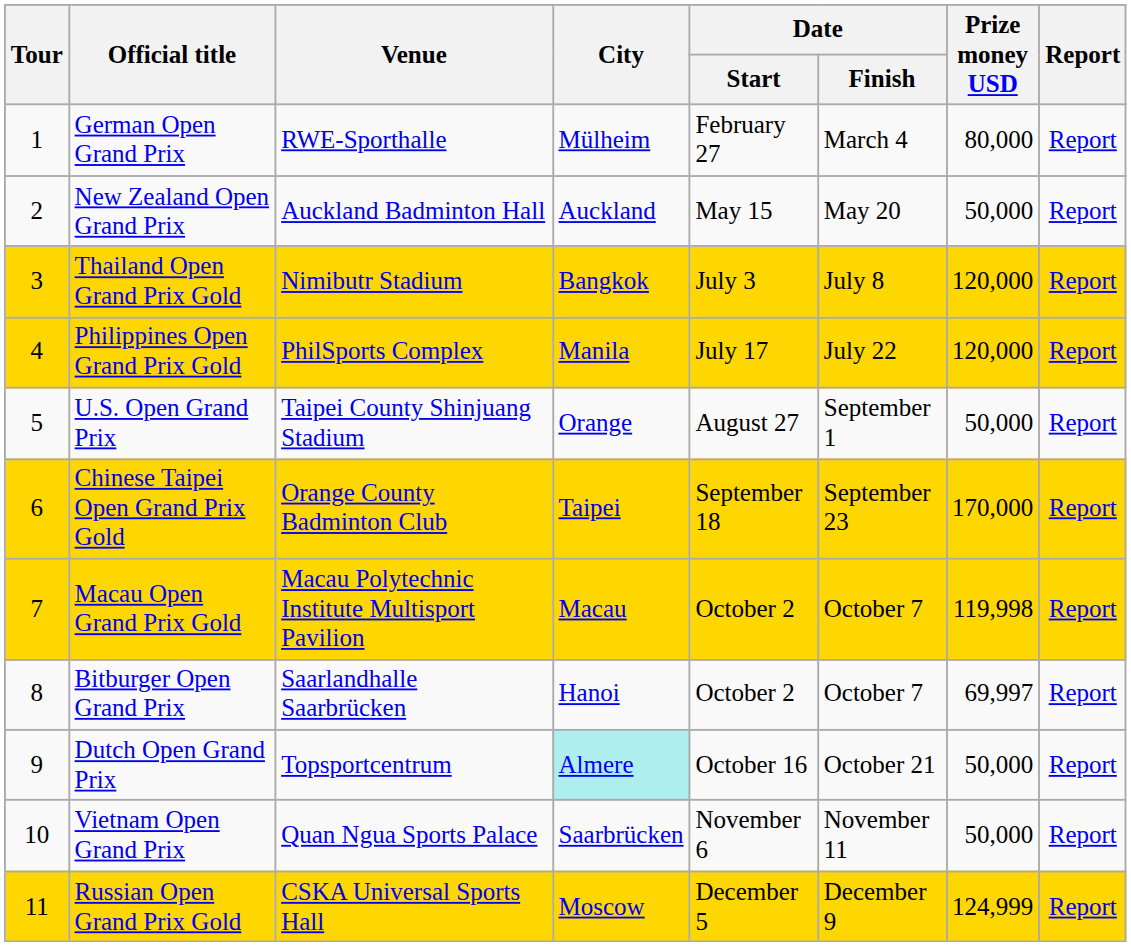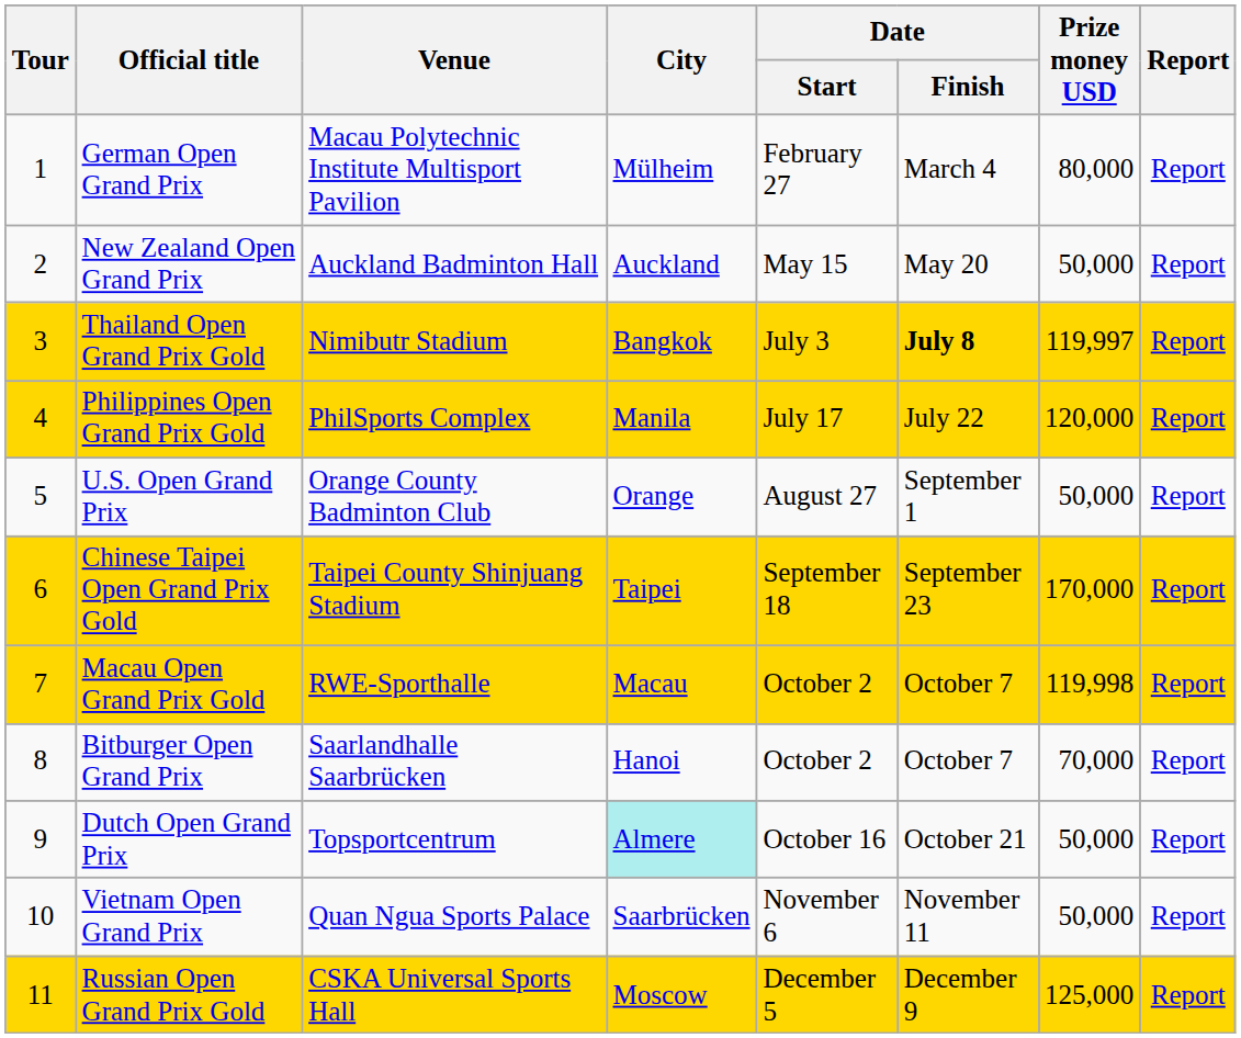German Open Grand Prix | Venue: RWE-Sporthalle -> Macau Polytechnic Institute Multisport Pavilion
Thailand Open Grand Prix Gold | Date / Finish: normal -> bold
Thailand Open Grand Prix Gold | Prize money USD: 120,000 -> 119,997
U.S. Open Grand Prix | Venue: Taipei County Shinjuang Stadium -> Orange County Badminton Club
Chinese Taipei Open Grand Prix Gold | Venue: Orange County Badminton Club -> Taipei County Shinjuang Stadium
Macau Open Grand Prix Gold | Venue: Macau Polytechnic Institute Multisport Pavilion -> RWE-Sporthalle
Bitburger Open Grand Prix | Prize money USD: 69,997 -> 70,000
Russian Open Grand Prix Gold | Prize money USD: 124,999 -> 125,000
